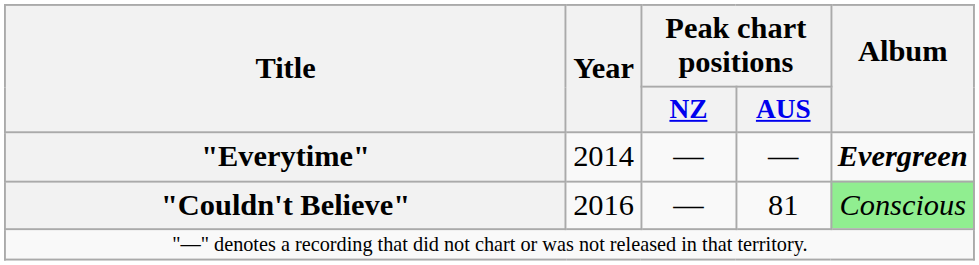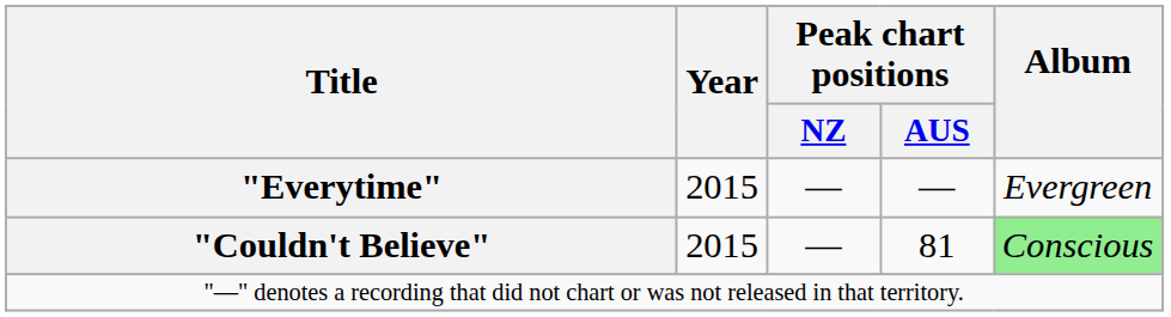"Everytime" | Year: 2014 -> 2015
"Everytime" | Album: bold -> normal
"Couldn't Believe" | Year: 2016 -> 2015
